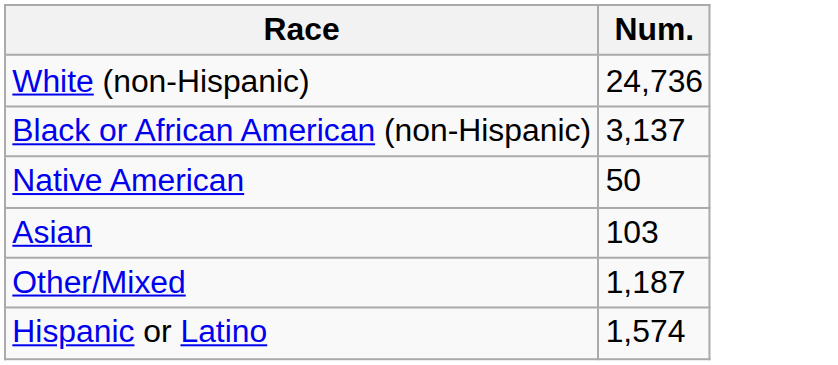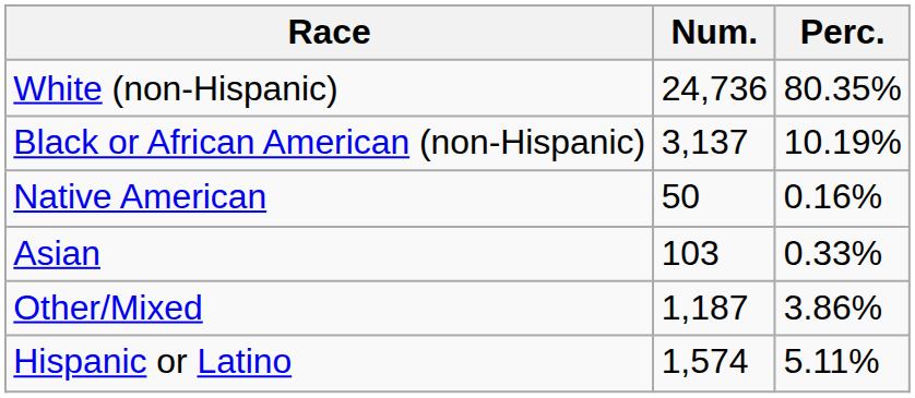+ column: Perc. | 80.35% | 10.19% | 0.16% | 0.33% | 3.86% | 5.11%
